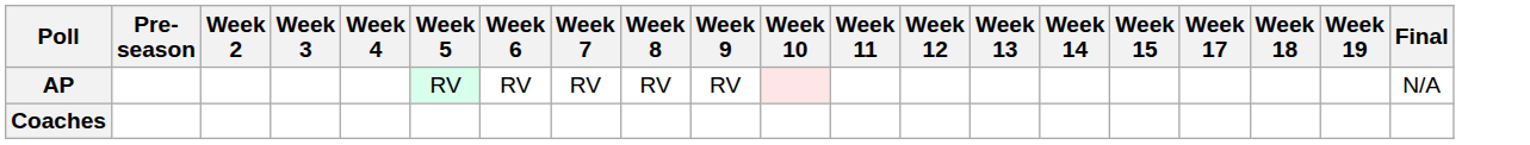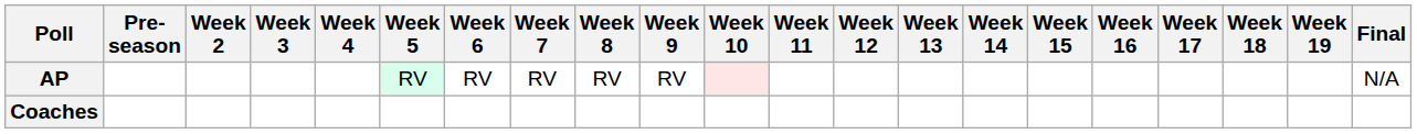+ column: Week 16
